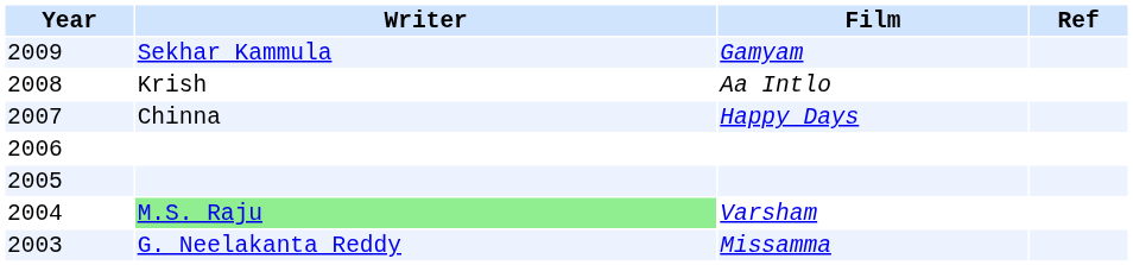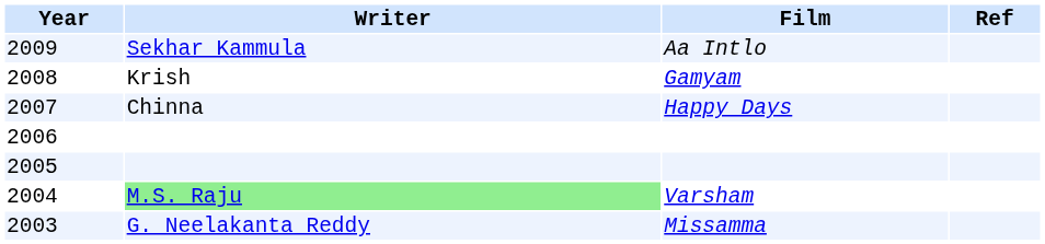2009 | Film: Gamyam -> Aa Intlo
2008 | Film: Aa Intlo -> Gamyam
